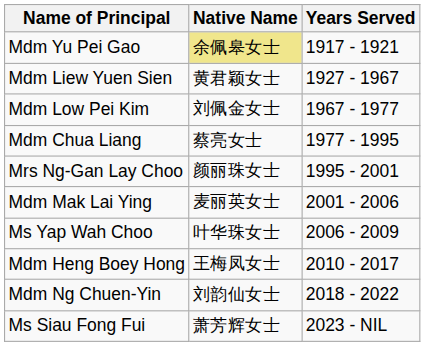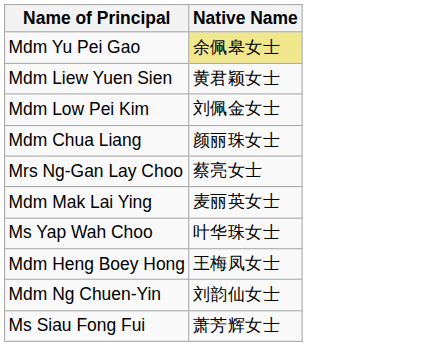- column: Years Served | 1917 - 1921 | 1927 - 1967 | 1967 - 1977 | 1977 - 1995 | 1995 - 2001 | 2001 - 2006 | 2006 - 2009 | 2010 - 2017 | 2018 - 2022 | 2023 - NIL
Mdm Chua Liang | Native Name: 蔡亮女士 -> 颜丽珠女士
Mrs Ng-Gan Lay Choo | Native Name: 颜丽珠女士 -> 蔡亮女士
